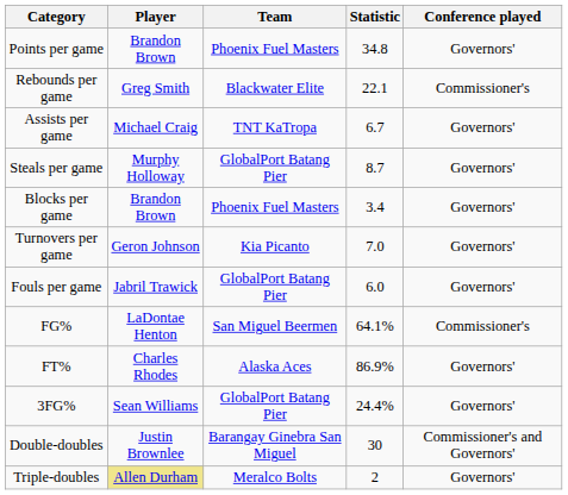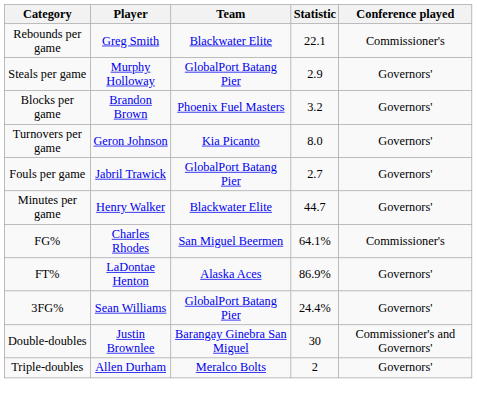- row: Points per game | Brandon Brown | Phoenix Fuel Masters | 34.8 | Governors'
- row: Assists per game | Michael Craig | TNT KaTropa | 6.7 | Governors'
Steals per game | Statistic: 8.7 -> 2.9
Blocks per game | Statistic: 3.4 -> 3.2
Turnovers per game | Statistic: 7.0 -> 8.0
Fouls per game | Statistic: 6.0 -> 2.7
+ row: Minutes per game | Henry Walker | Blackwater Elite | 44.7 | Governors'
FG% | Player: LaDontae Henton -> Charles Rhodes
FT% | Player: Charles Rhodes -> LaDontae Henton
Triple-doubles | Player: khaki background -> no background
